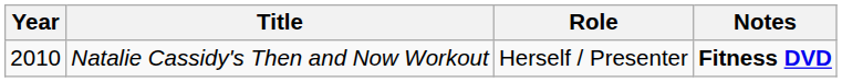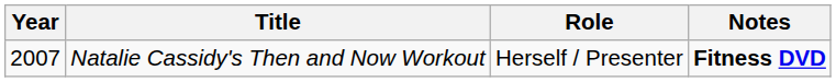Natalie Cassidy's Then and Now Workout | Year: 2010 -> 2007
